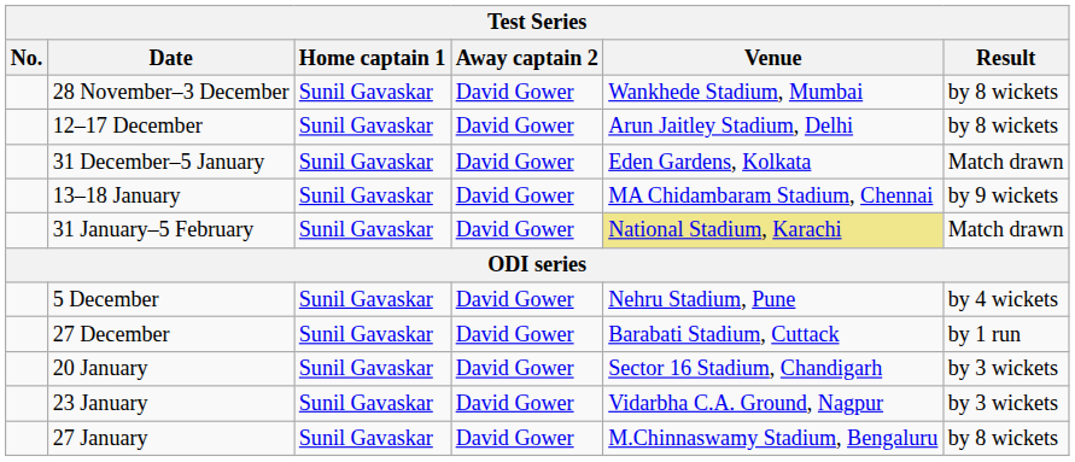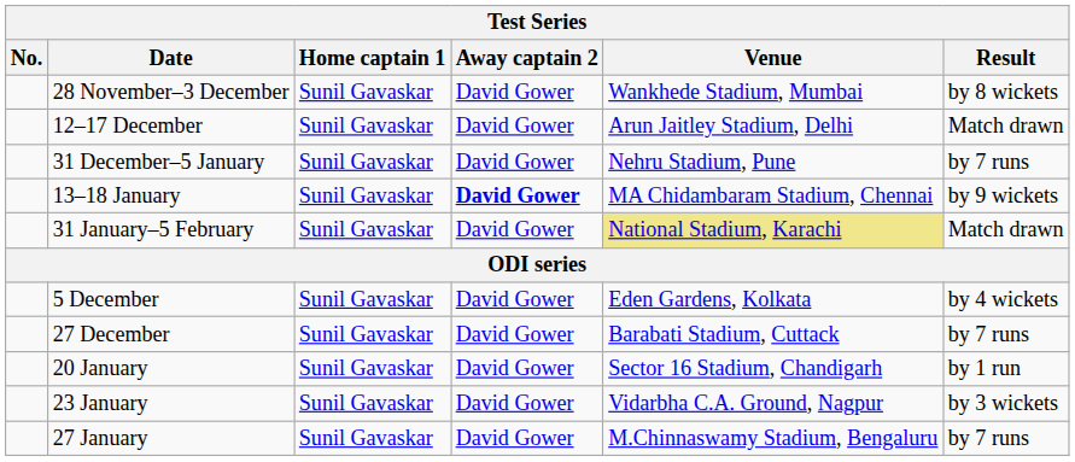12–17 December | Result: by 8 wickets -> Match drawn
31 December–5 January | Venue: Eden Gardens, Kolkata -> Nehru Stadium, Pune
31 December–5 January | Result: Match drawn -> by 7 runs
13–18 January | Away captain 2: normal -> bold
5 December | Venue: Nehru Stadium, Pune -> Eden Gardens, Kolkata
27 December | Result: by 1 run -> by 7 runs
20 January | Result: by 3 wickets -> by 1 run
27 January | Result: by 8 wickets -> by 7 runs
